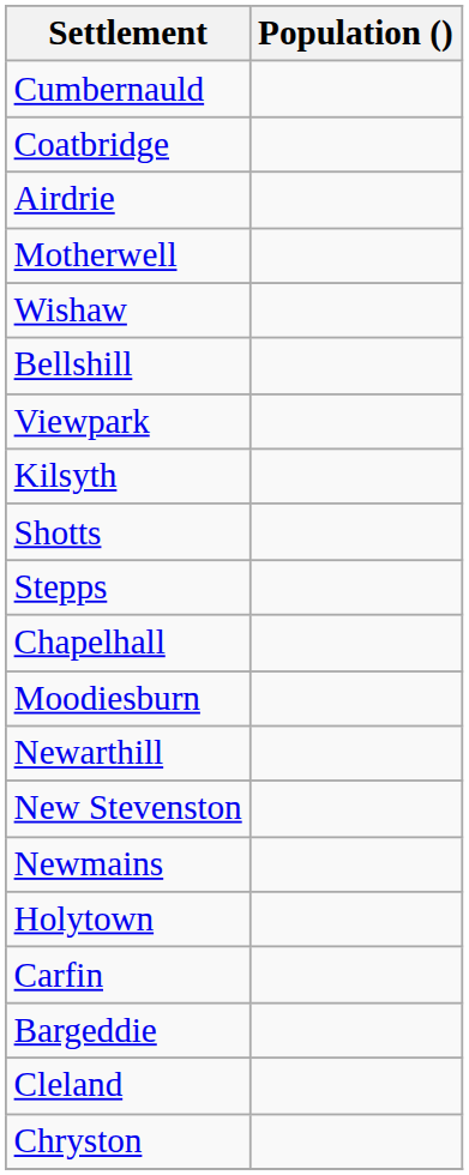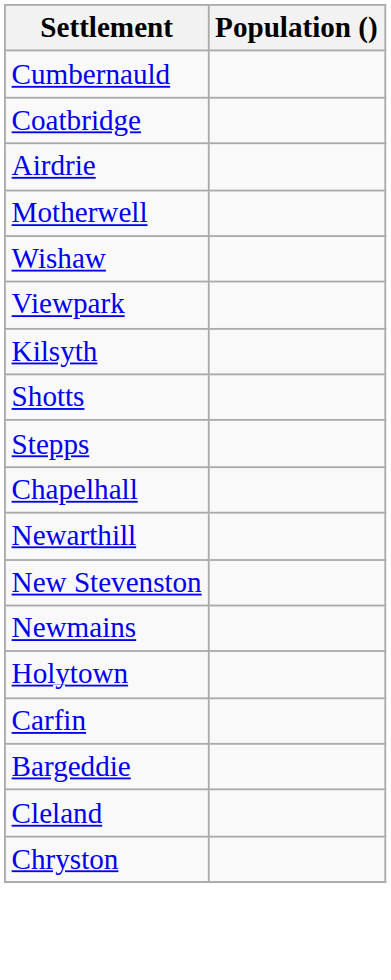- row: Bellshill
- row: Moodiesburn
